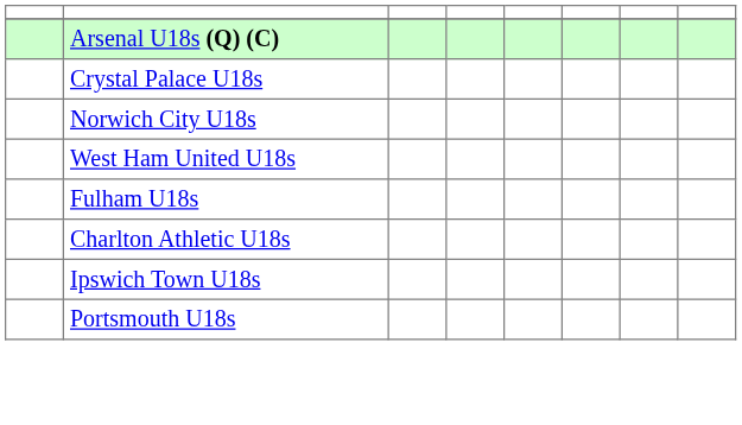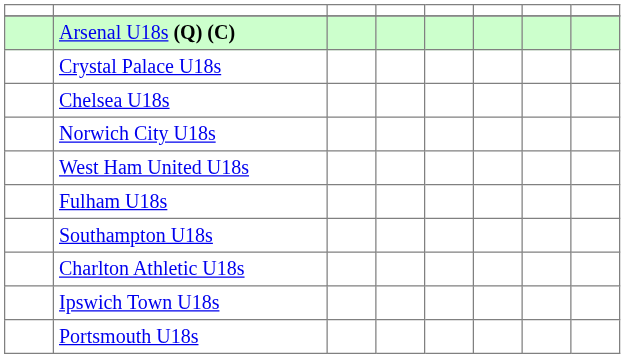+ row: Chelsea U18s
+ row: Southampton U18s
